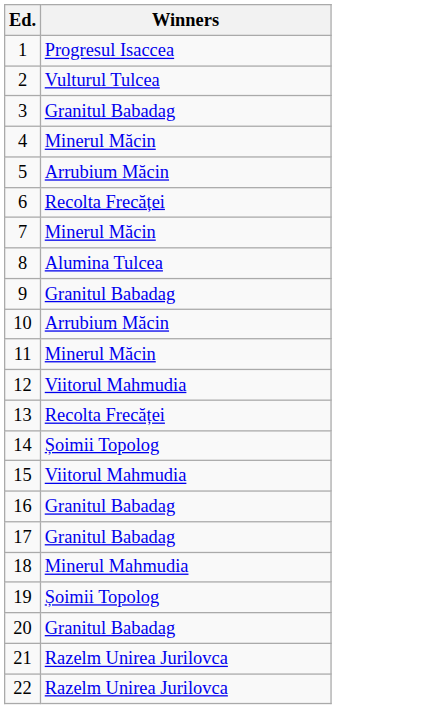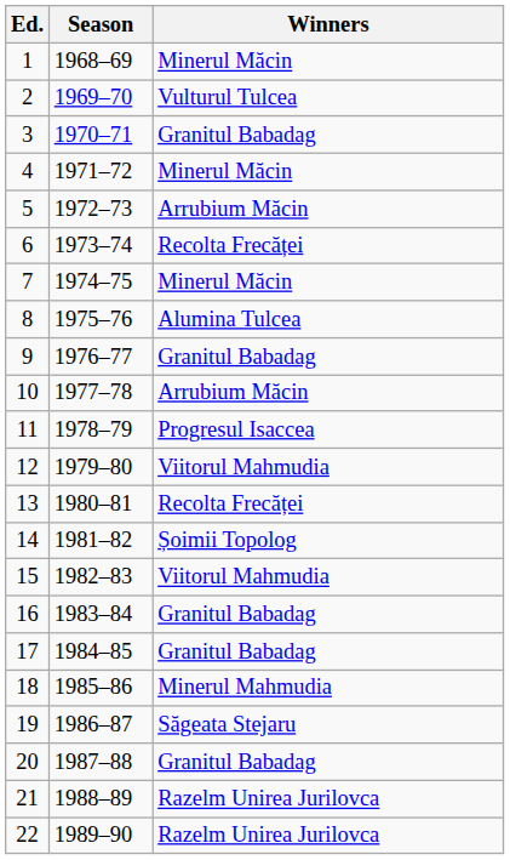+ column: Season | 1968–69 | 1969–70 | 1970–71 | 1971–72 | 1972–73 | 1973–74 | 1974–75 | 1975–76 | 1976–77 | 1977–78 | 1978–79 | 1979–80 | 1980–81 | 1981–82 | 1982–83 | 1983–84 | 1984–85 | 1985–86 | 1986–87 | 1987–88 | 1988–89 | 1989–90
1 | Winners: Progresul Isaccea -> Minerul Măcin
11 | Winners: Minerul Măcin -> Progresul Isaccea
19 | Winners: Șoimii Topolog -> Săgeata Stejaru
